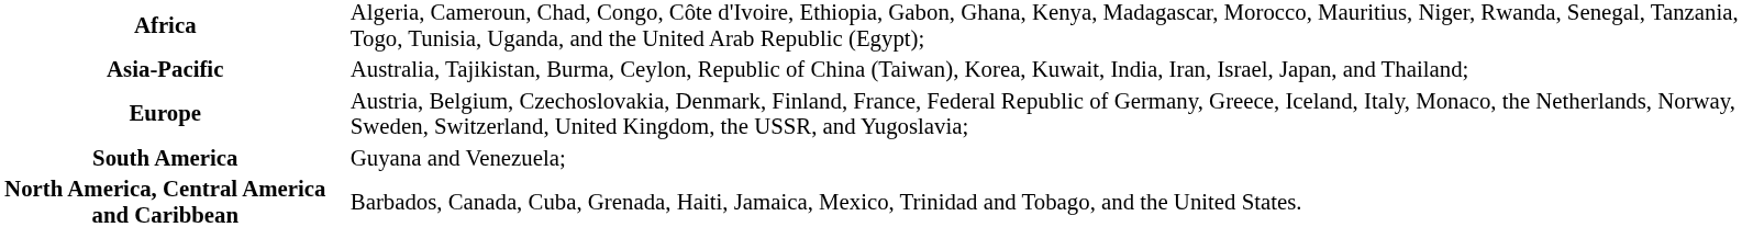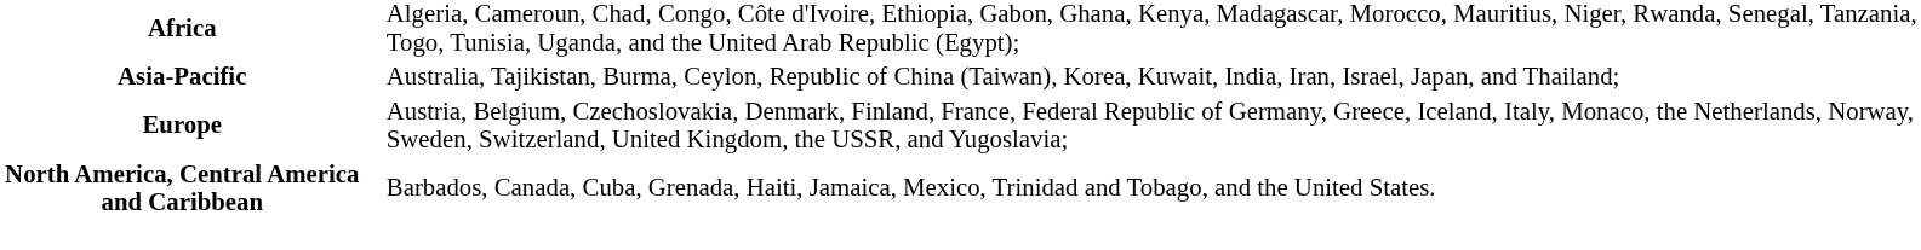- row: South America | Guyana and Venezuela;
